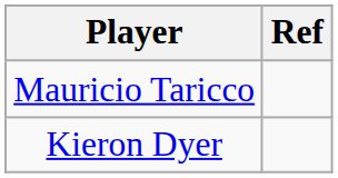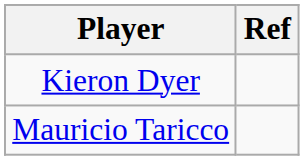rows swapped: Kieron Dyer <-> Mauricio Taricco
